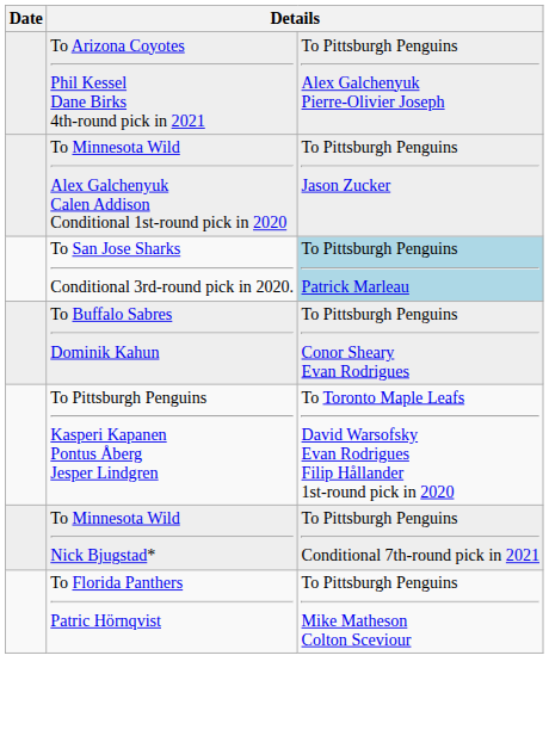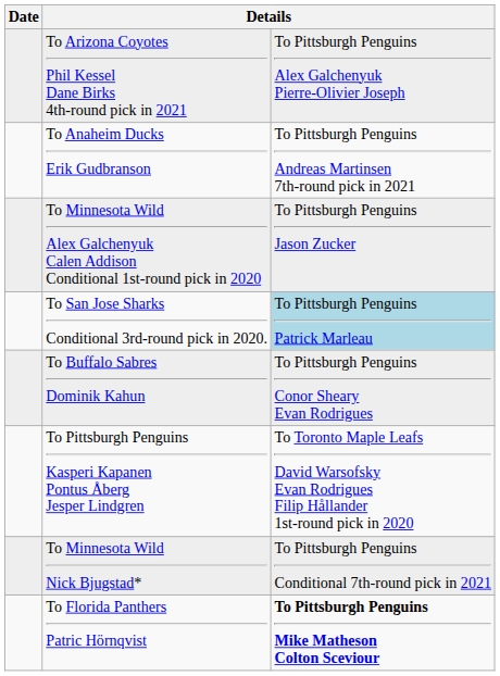+ row: To Anaheim Ducks Erik Gudbranson | To Pittsburgh Penguins Andreas Martinsen 7th-round pick in 2021
To Florida Panthers Patric Hörnqvist | column 3: normal -> bold
